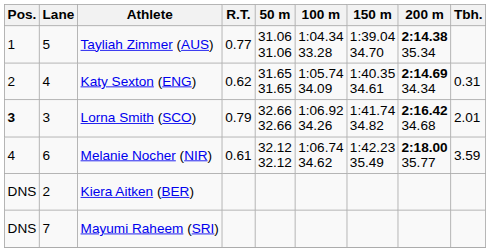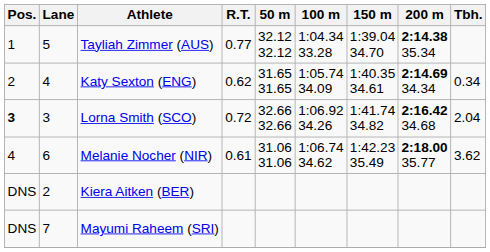Tayliah Zimmer (AUS) | 50 m: 31.06 31.06 -> 32.12 32.12
Katy Sexton (ENG) | Tbh.: 0.31 -> 0.34
Lorna Smith (SCO) | R.T.: 0.79 -> 0.72
Lorna Smith (SCO) | Tbh.: 2.01 -> 2.04
Melanie Nocher (NIR) | 50 m: 32.12 32.12 -> 31.06 31.06
Melanie Nocher (NIR) | Tbh.: 3.59 -> 3.62
